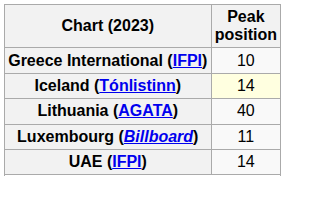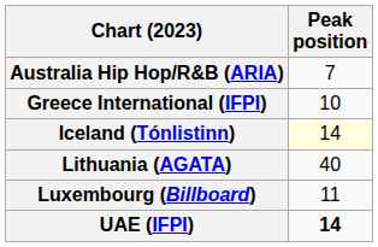+ row: Australia Hip Hop/R&B (ARIA) | 7
UAE (IFPI) | Peak position: normal -> bold
